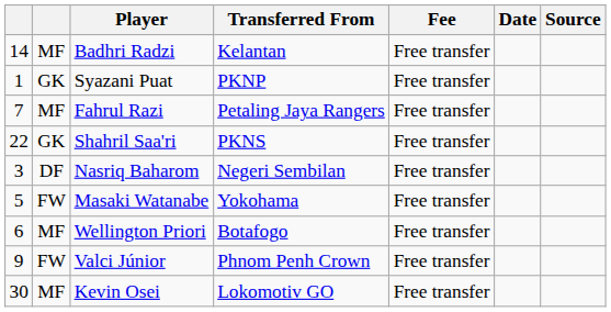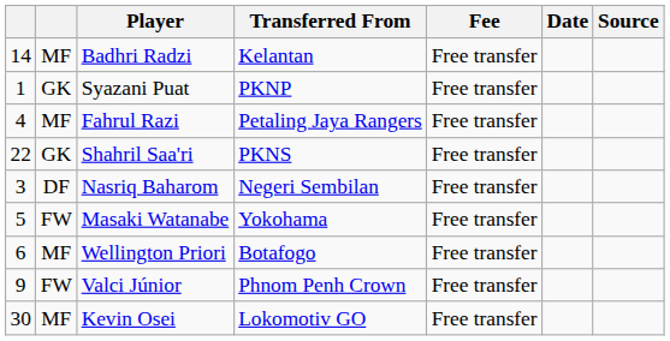Fahrul Razi | column 1: 7 -> 4
